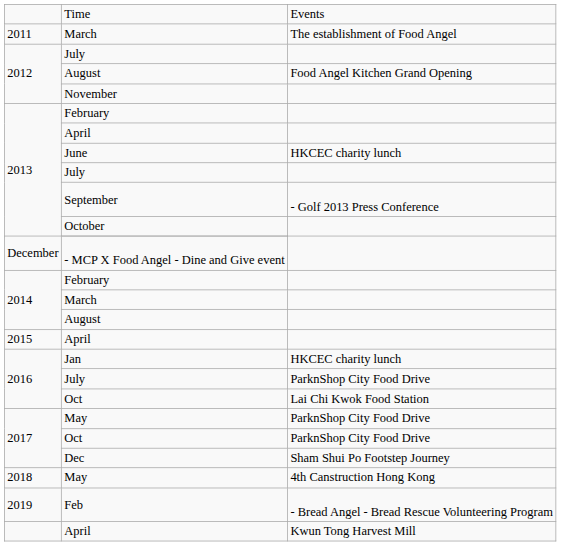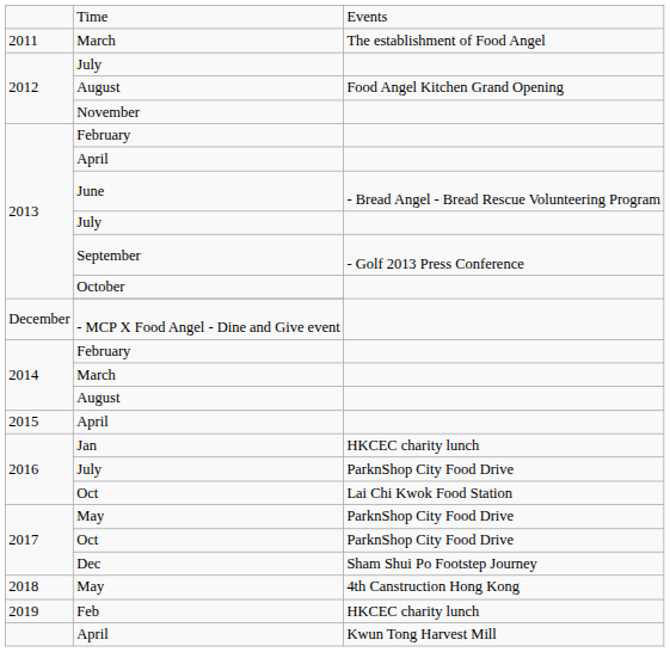June | column 3: HKCEC charity lunch -> - Bread Angel - Bread Rescue Volunteering Program
Feb | column 3: - Bread Angel - Bread Rescue Volunteering Program -> HKCEC charity lunch
